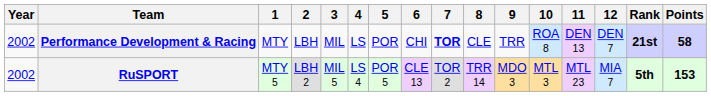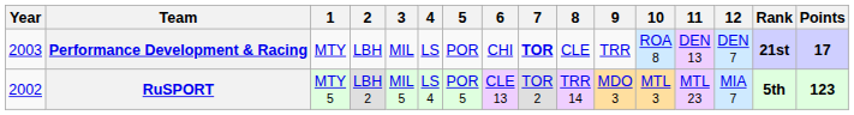Performance Development & Racing | Year: 2002 -> 2003
Performance Development & Racing | Points: 58 -> 17
RuSPORT | Points: 153 -> 123
